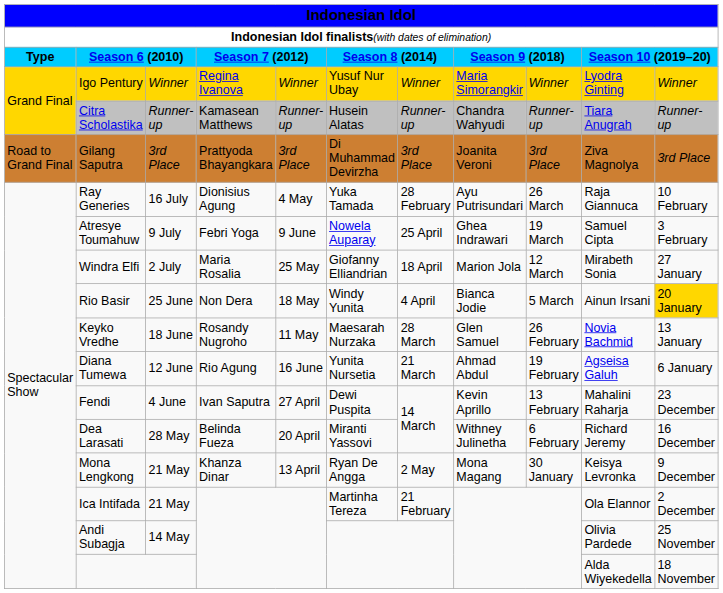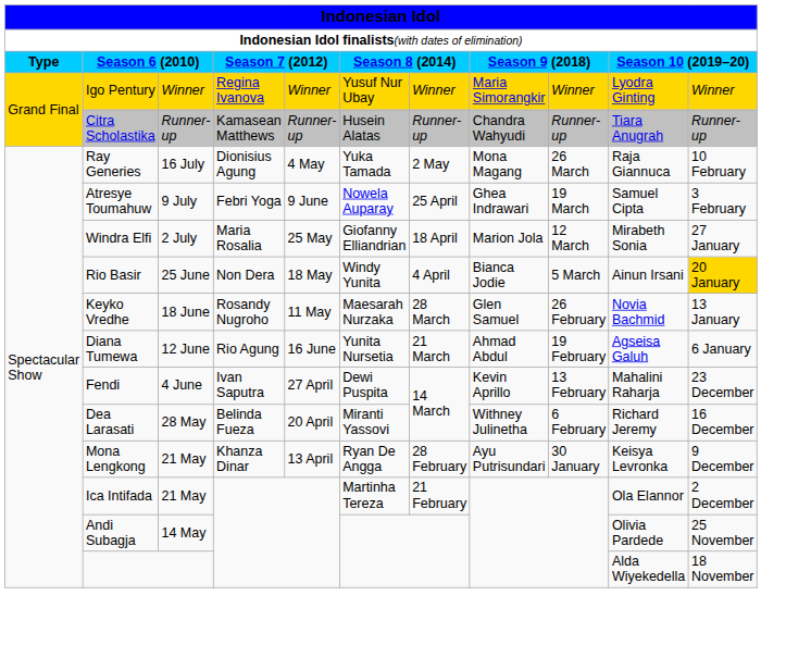- row: Road to Grand Final | Gilang Saputra | 3rd Place | Prattyoda Bhayangkara | 3rd Place | Di Muhammad Devirzha | 3rd Place | Joanita Veroni | 3rd Place | Ziva Magnolya | 3rd Place
Ray Generies | column 7: 28 February -> 2 May
Ray Generies | column 8: Ayu Putrisundari -> Mona Magang
Mona Lengkong | column 7: 2 May -> 28 February
Mona Lengkong | column 8: Mona Magang -> Ayu Putrisundari
